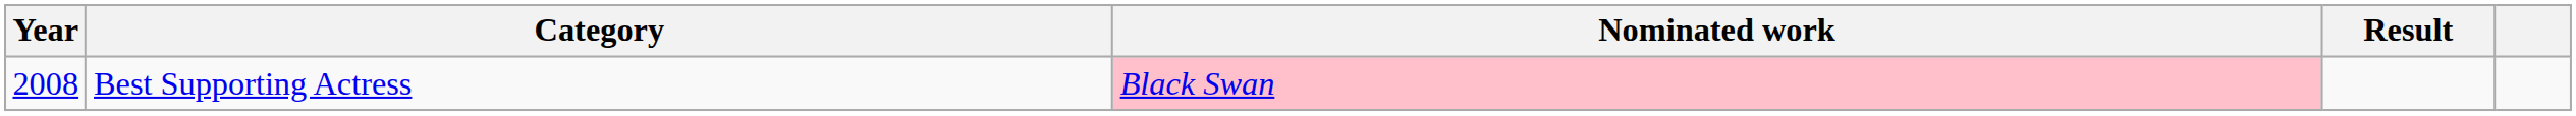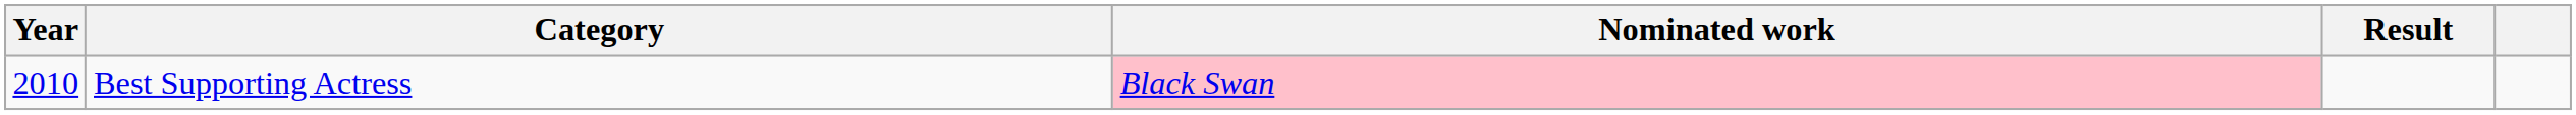Best Supporting Actress | Year: 2008 -> 2010
